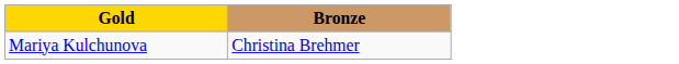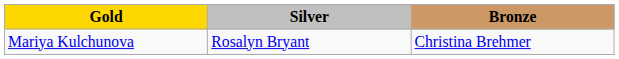+ column: Silver | Rosalyn Bryant
